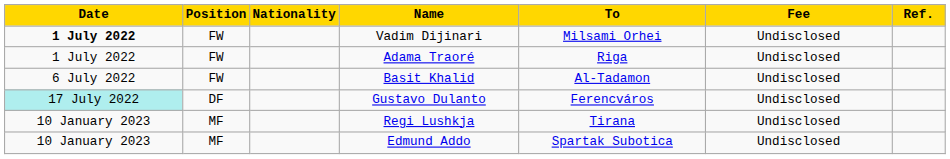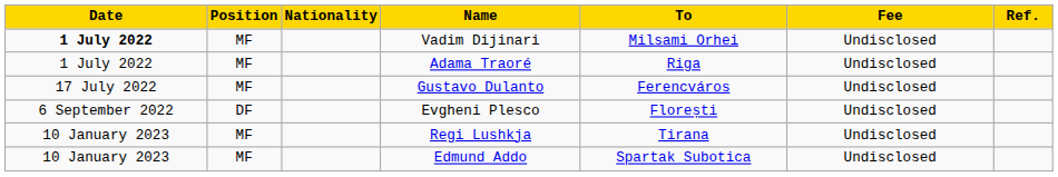Vadim Dijinari | Position: FW -> MF
Adama Traoré | Position: FW -> MF
- row: 6 July 2022 | FW | Basit Khalid | Al-Tadamon | Undisclosed
Gustavo Dulanto | Date: paleturquoise background -> no background
Gustavo Dulanto | Position: DF -> MF
+ row: 6 September 2022 | DF | Evgheni Plesco | Florești | Undisclosed
